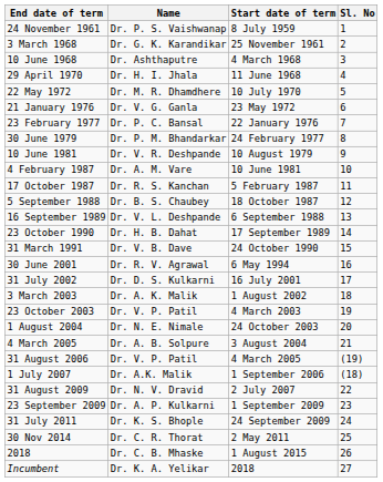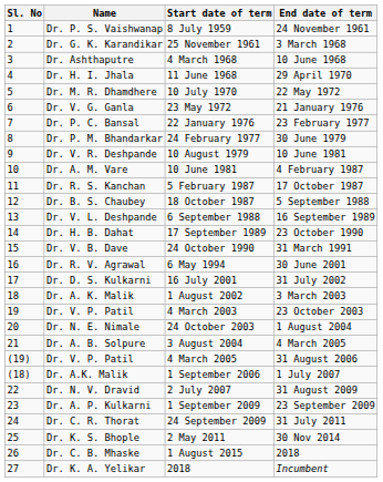columns swapped: Sl. No <-> End date of term
24 September 2009 | Name: Dr. K. S. Bhople -> Dr. C. R. Thorat
2 May 2011 | Name: Dr. C. R. Thorat -> Dr. K. S. Bhople
